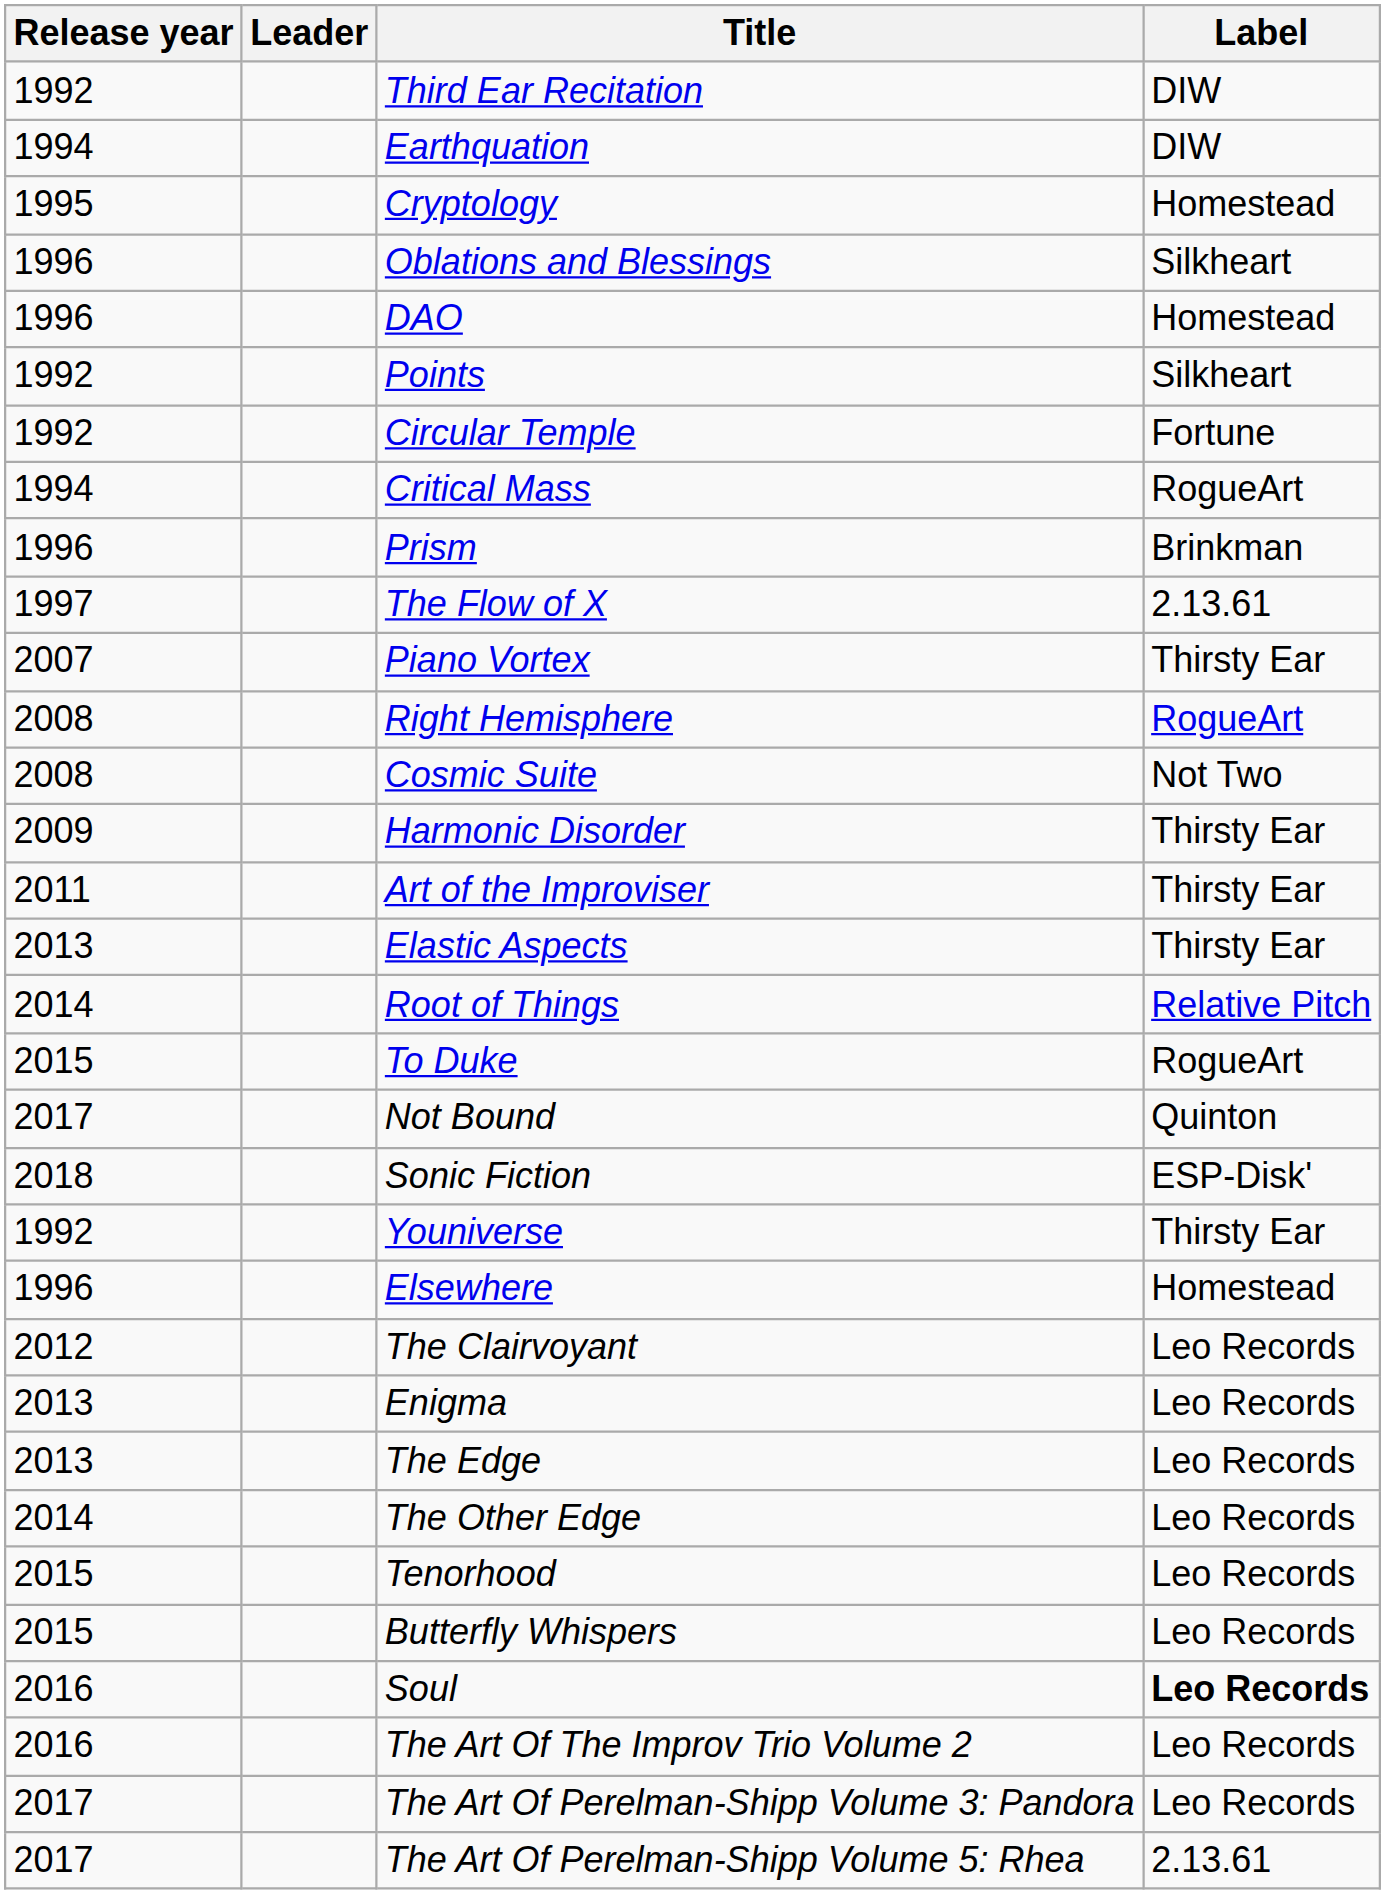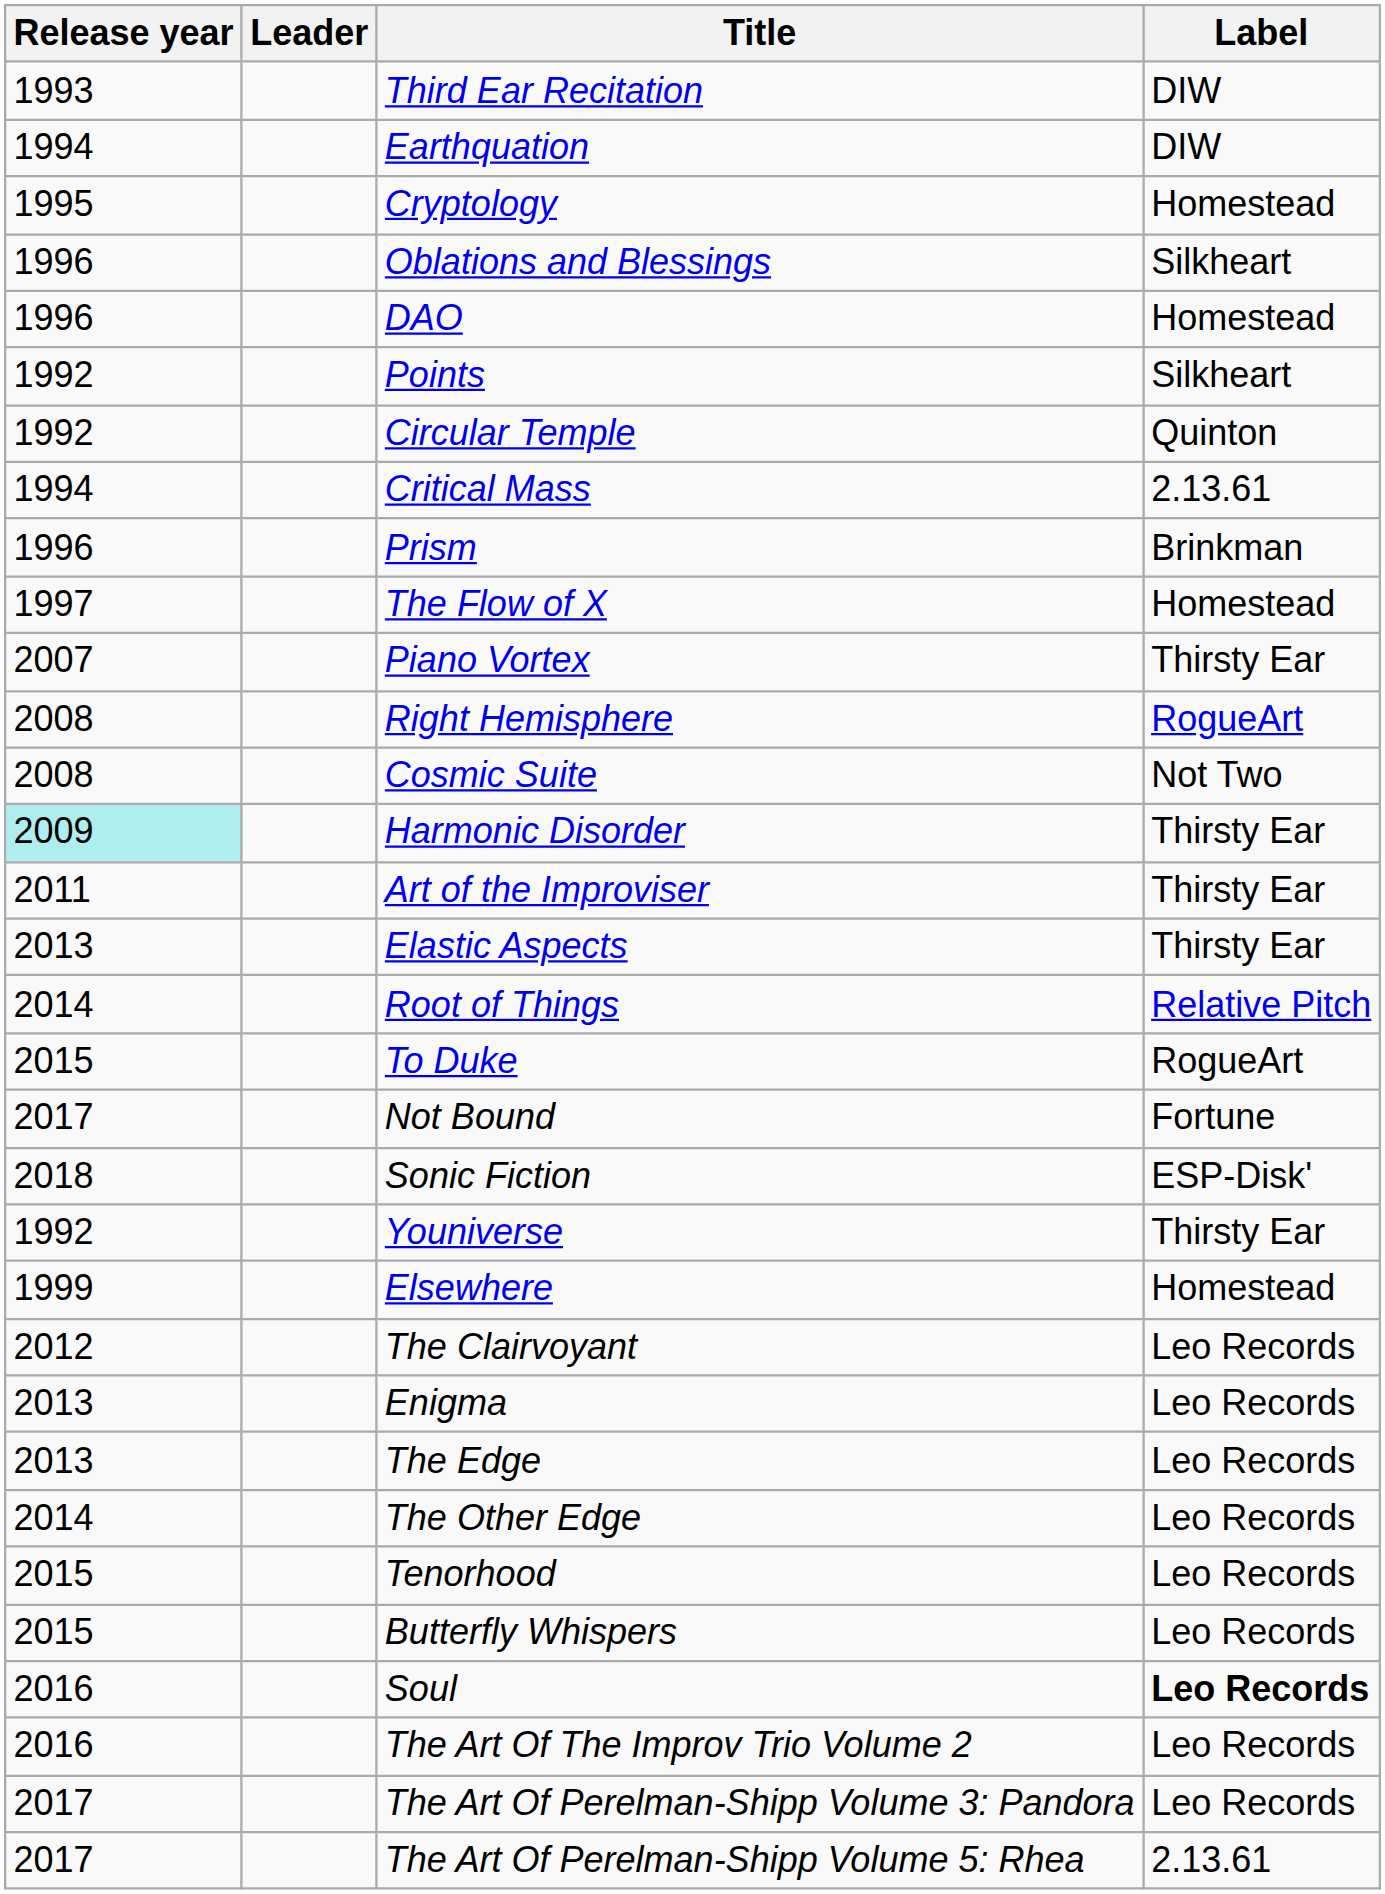Third Ear Recitation | Release year: 1992 -> 1993
Circular Temple | Label: Fortune -> Quinton
Critical Mass | Label: RogueArt -> 2.13.61
The Flow of X | Label: 2.13.61 -> Homestead
Harmonic Disorder | Release year: no background -> paleturquoise background
Not Bound | Label: Quinton -> Fortune
Elsewhere | Release year: 1996 -> 1999
